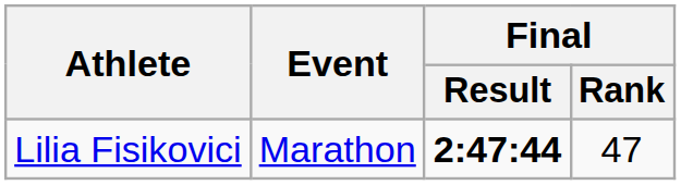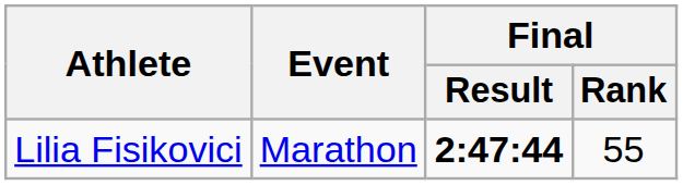Lilia Fisikovici | Final / Rank: 47 -> 55
